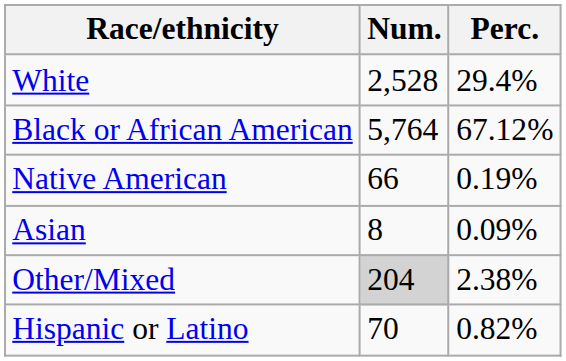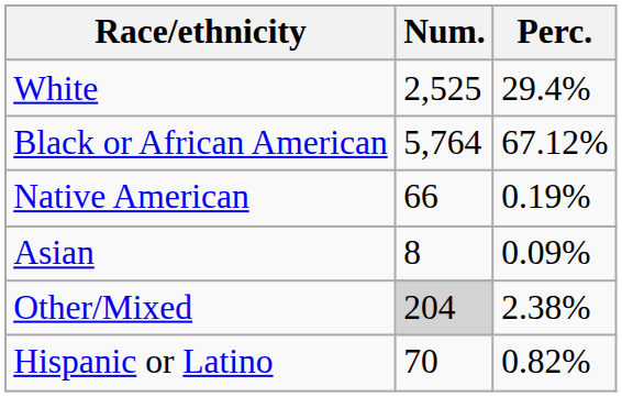White | Num.: 2,528 -> 2,525
